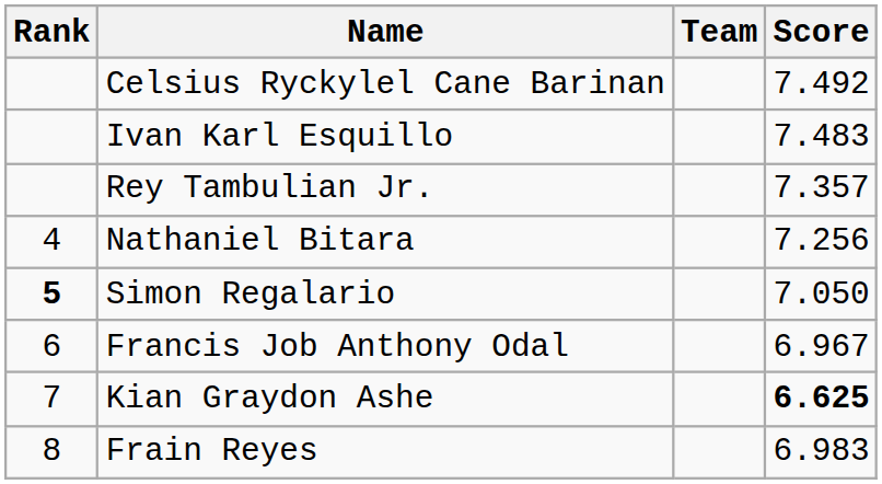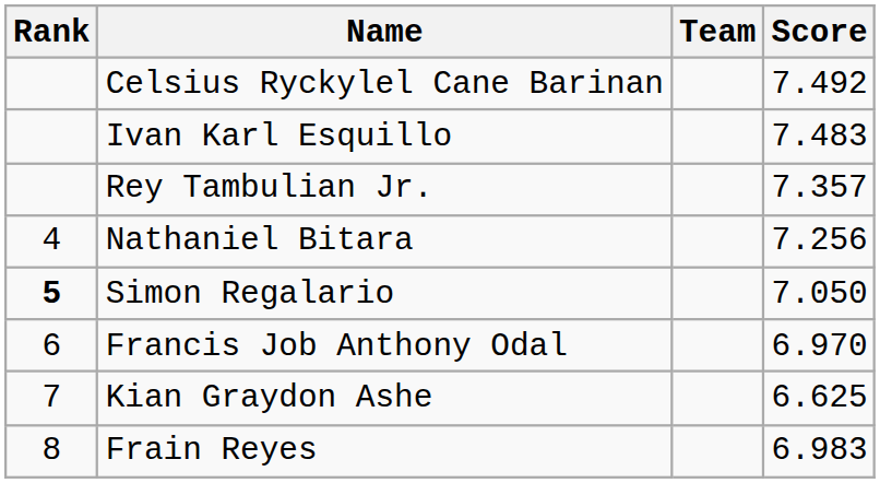Francis Job Anthony Odal | Score: 6.967 -> 6.970
Kian Graydon Ashe | Score: bold -> normal
